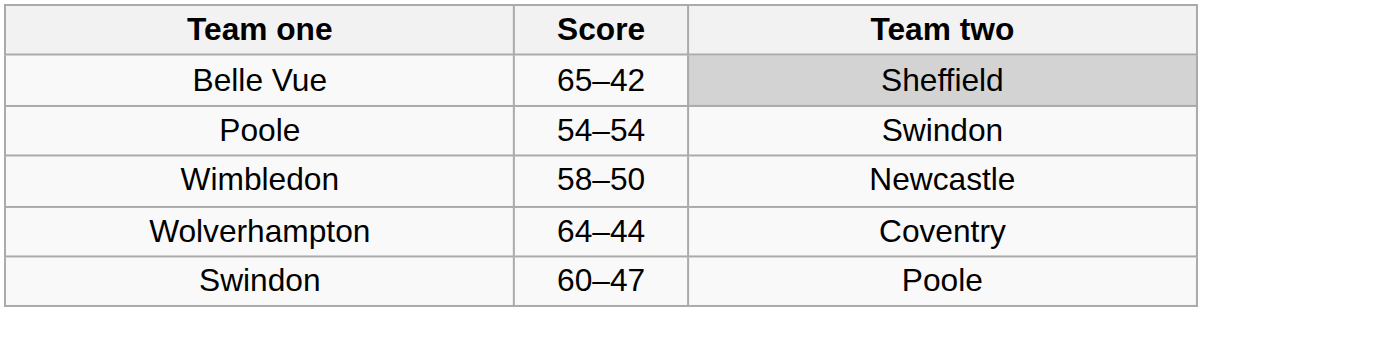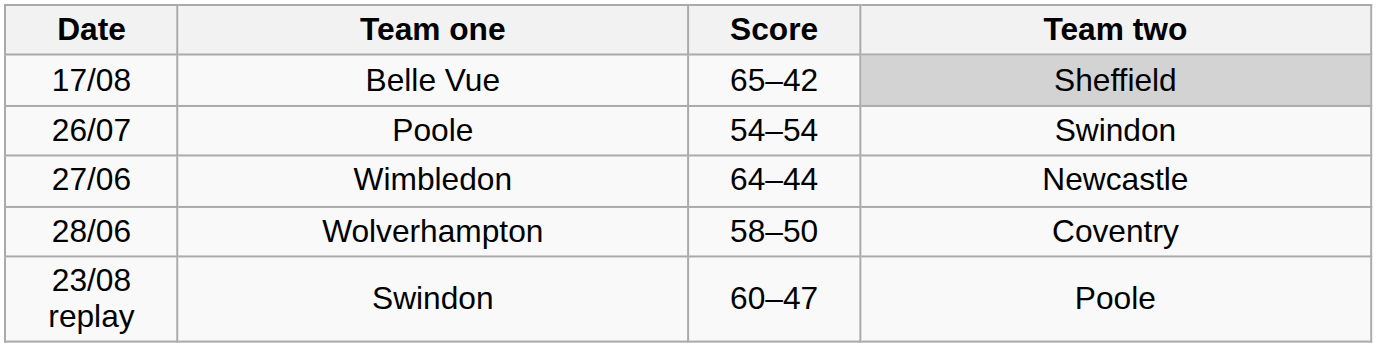+ column: Date | 17/08 | 26/07 | 27/06 | 28/06 | 23/08 replay
Wimbledon | Score: 58–50 -> 64–44
Wolverhampton | Score: 64–44 -> 58–50
